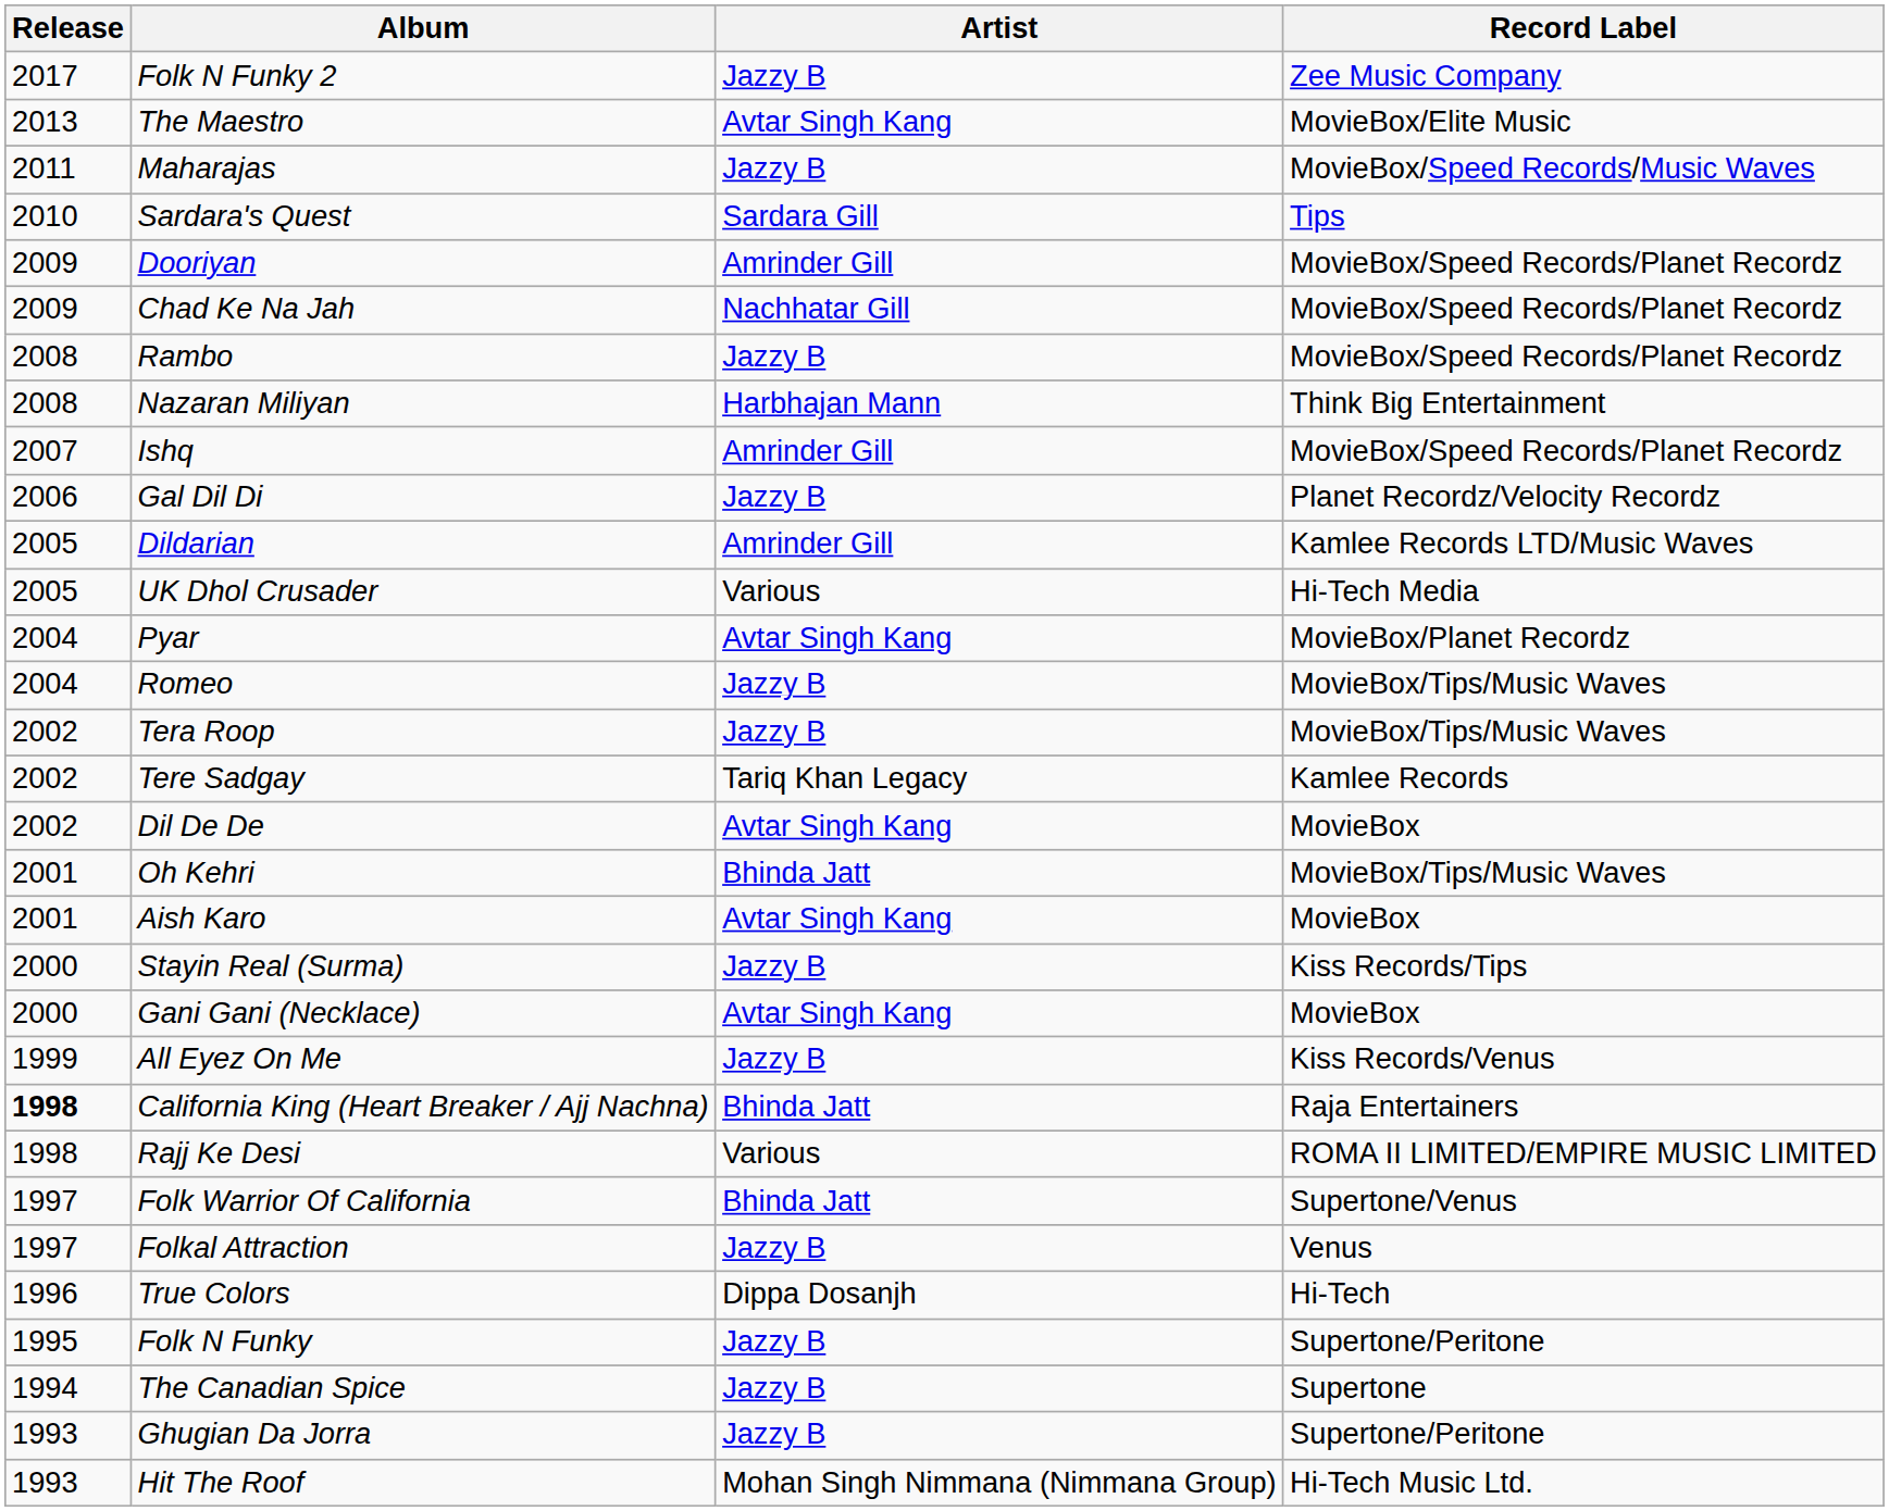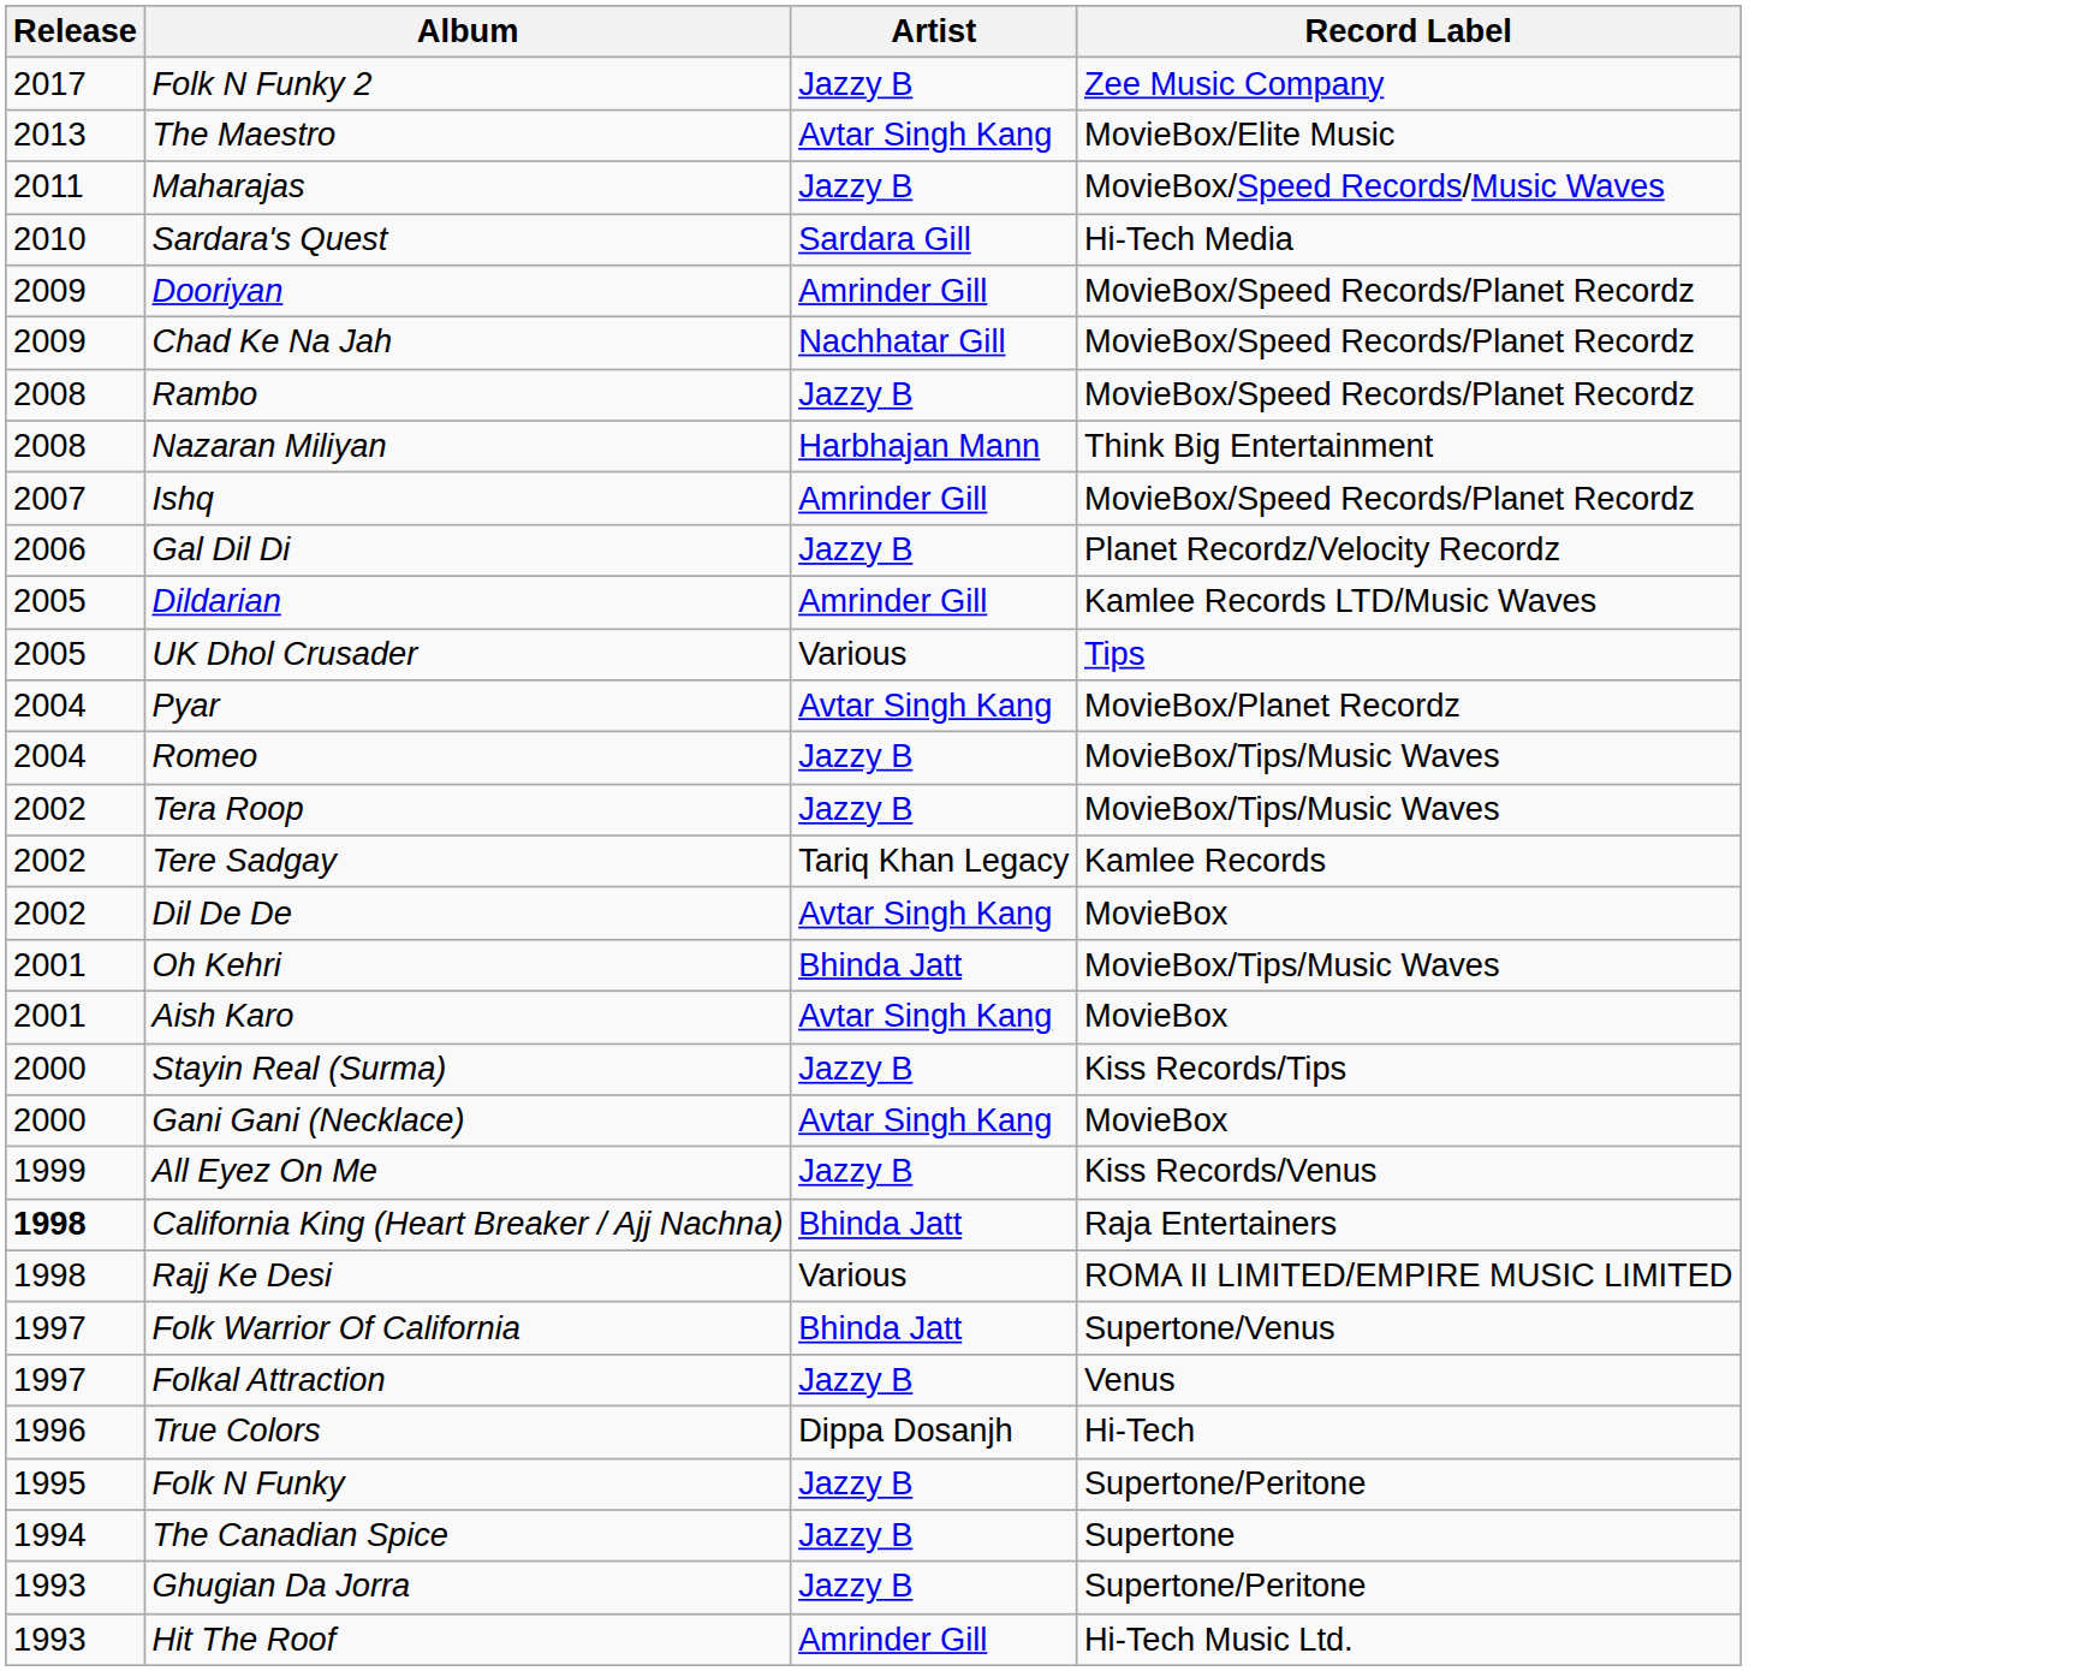Sardara's Quest | Record Label: Tips -> Hi-Tech Media
UK Dhol Crusader | Record Label: Hi-Tech Media -> Tips
Hit The Roof | Artist: Mohan Singh Nimmana (Nimmana Group) -> Amrinder Gill
